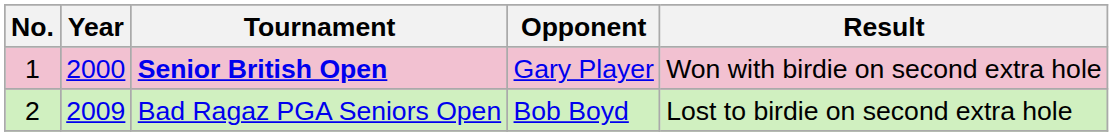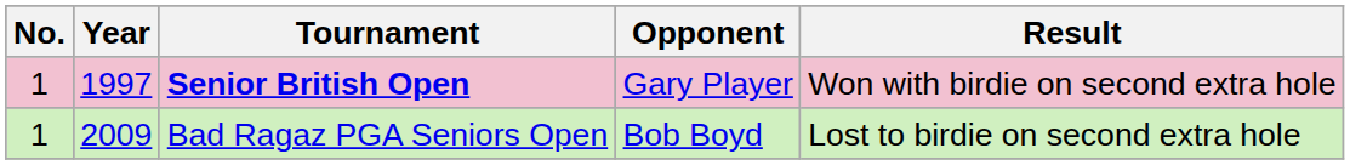Senior British Open | Year: 2000 -> 1997
Bad Ragaz PGA Seniors Open | No.: 2 -> 1
